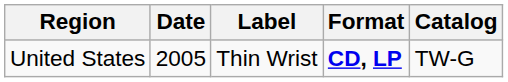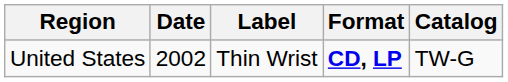United States | Date: 2005 -> 2002
